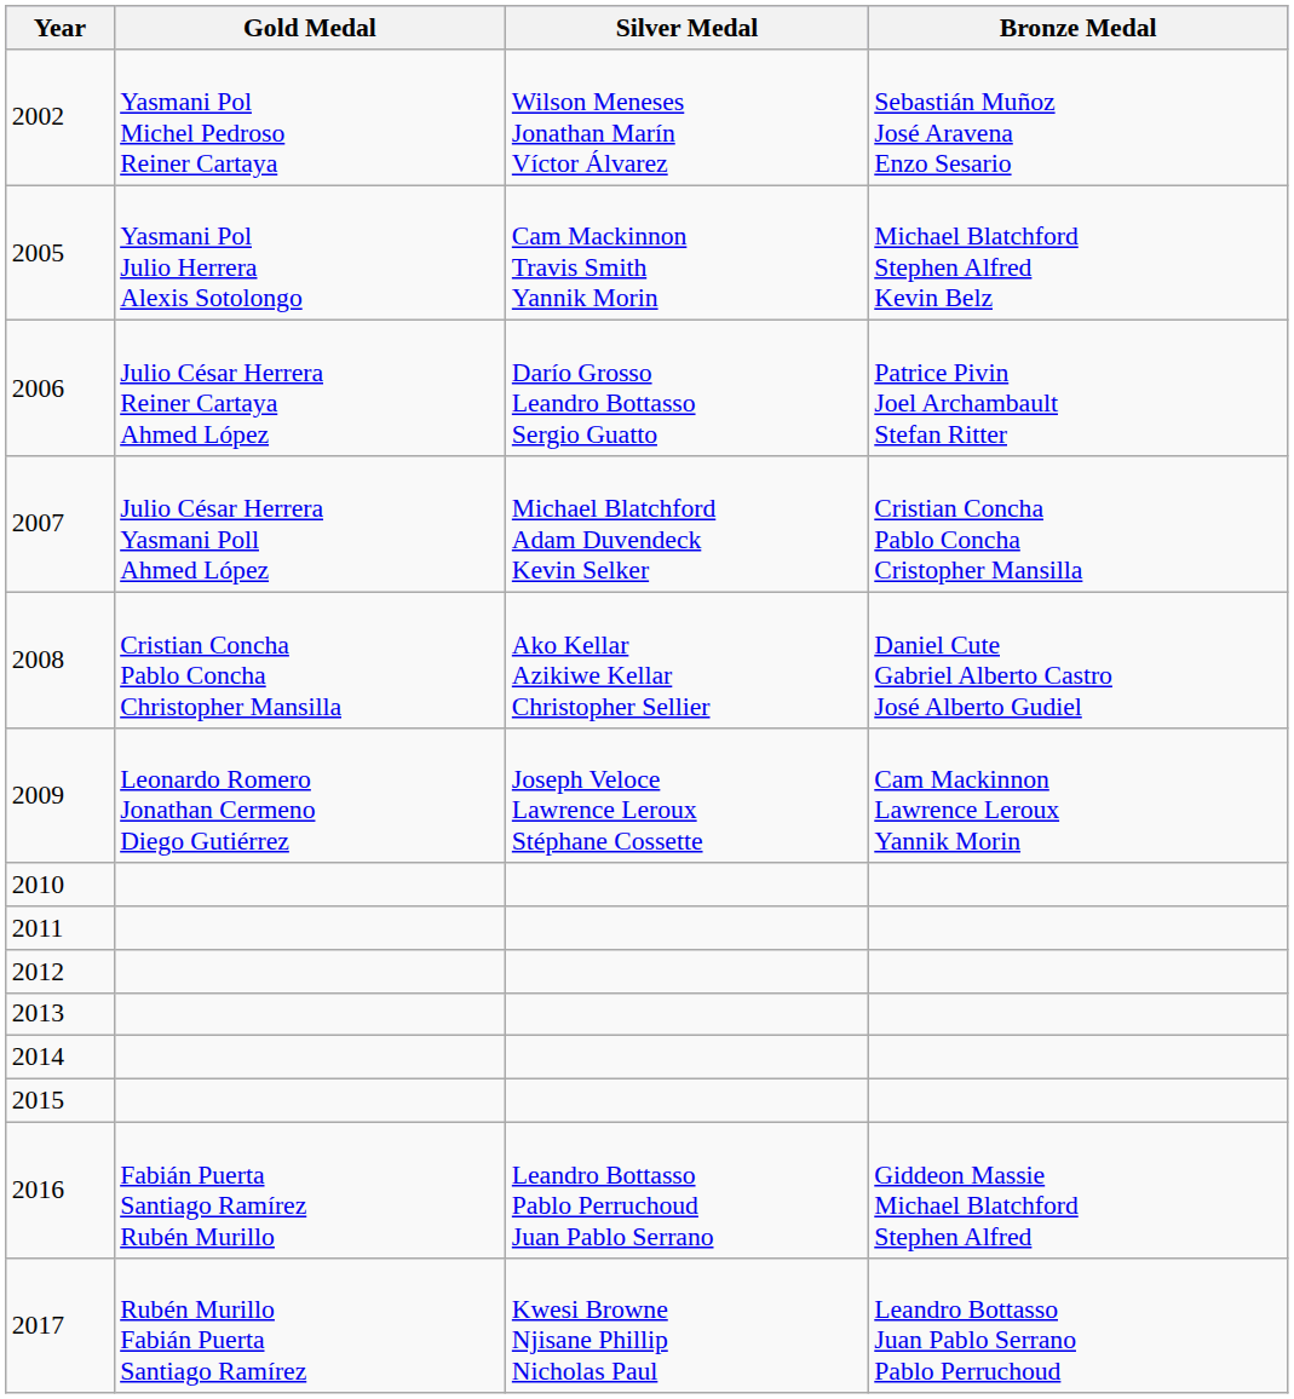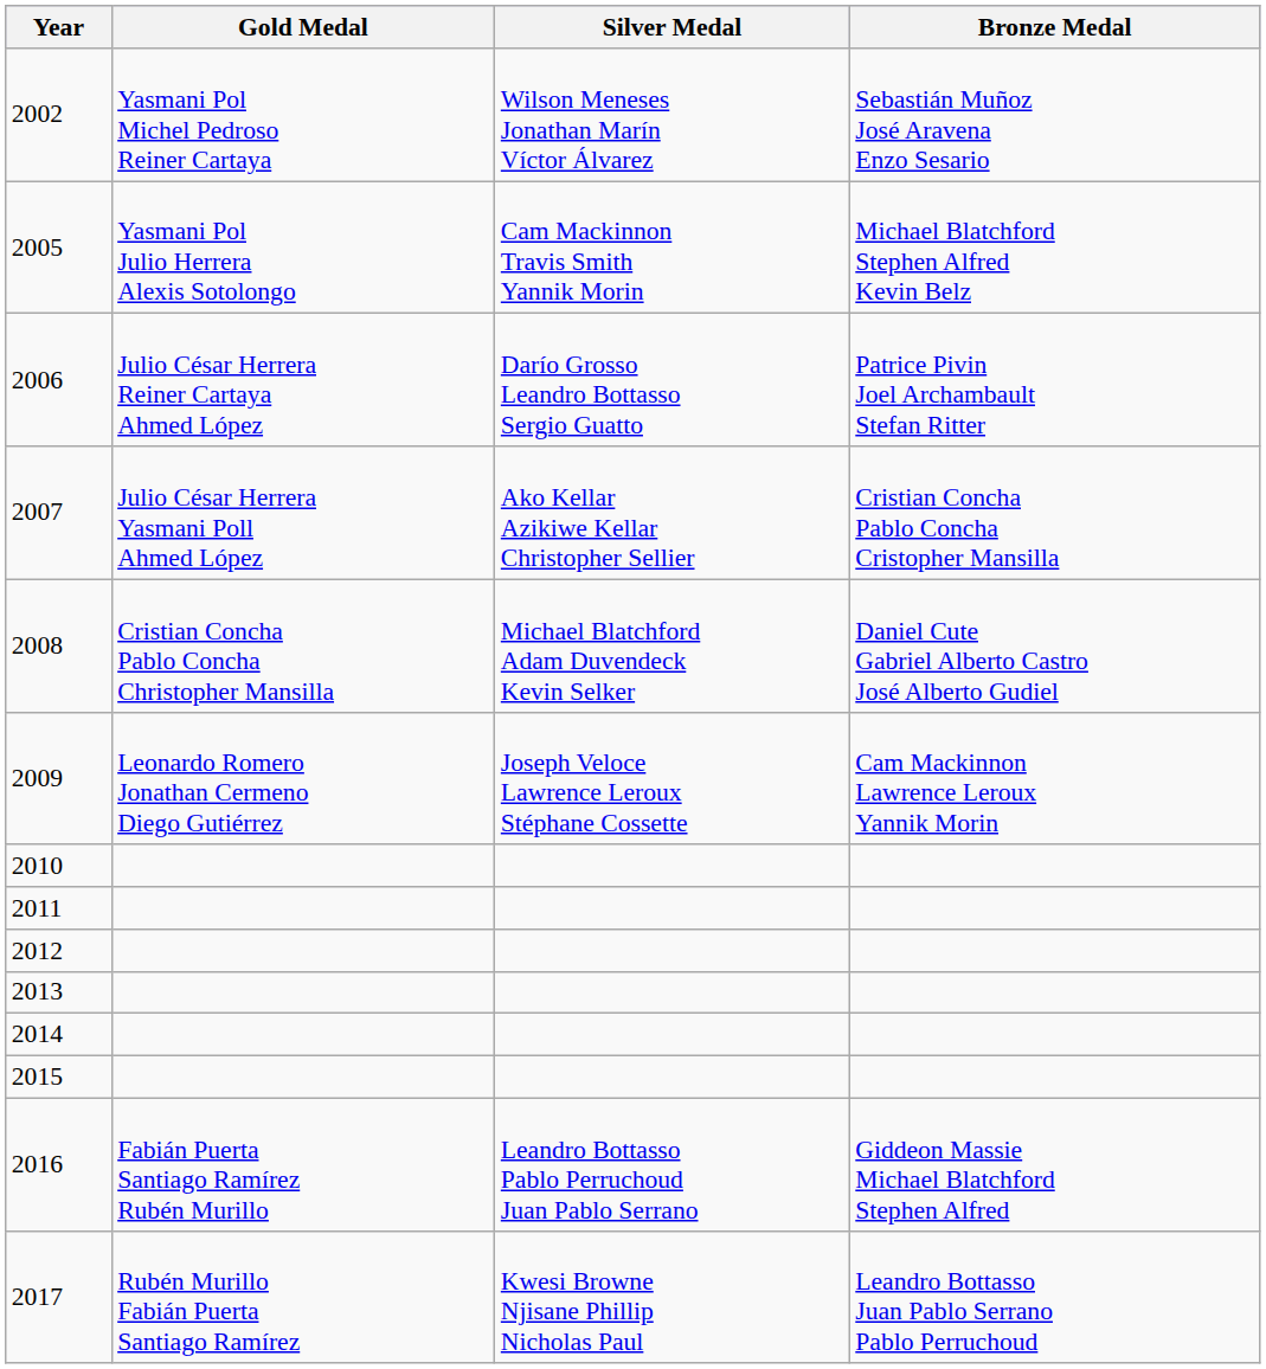2007 | Silver Medal: Michael Blatchford Adam Duvendeck Kevin Selker -> Ako Kellar Azikiwe Kellar Christopher Sellier
2008 | Silver Medal: Ako Kellar Azikiwe Kellar Christopher Sellier -> Michael Blatchford Adam Duvendeck Kevin Selker
